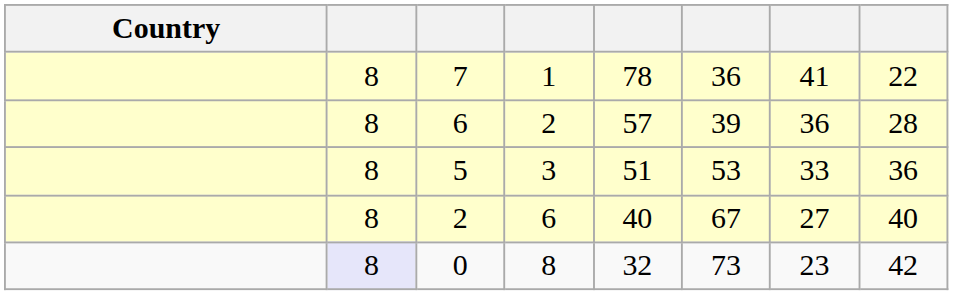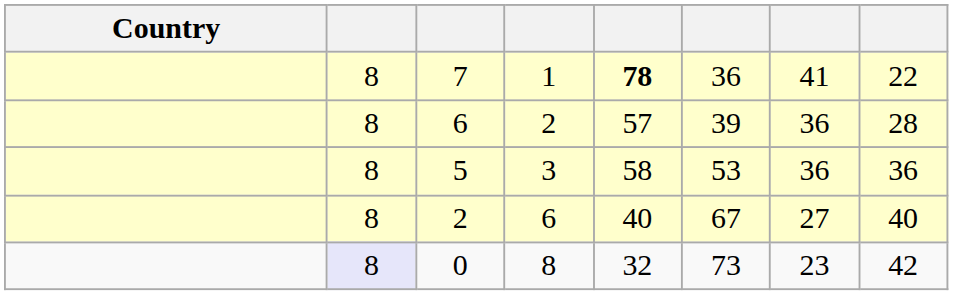7 | column 5: normal -> bold
5 | column 5: 51 -> 58
5 | column 7: 33 -> 36
